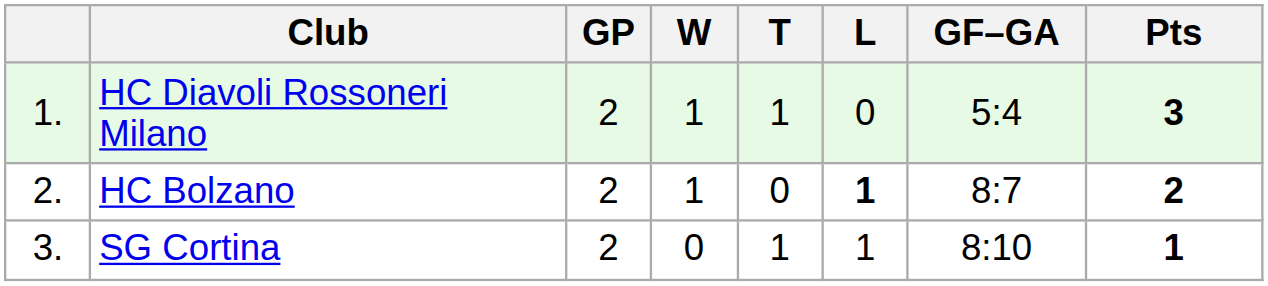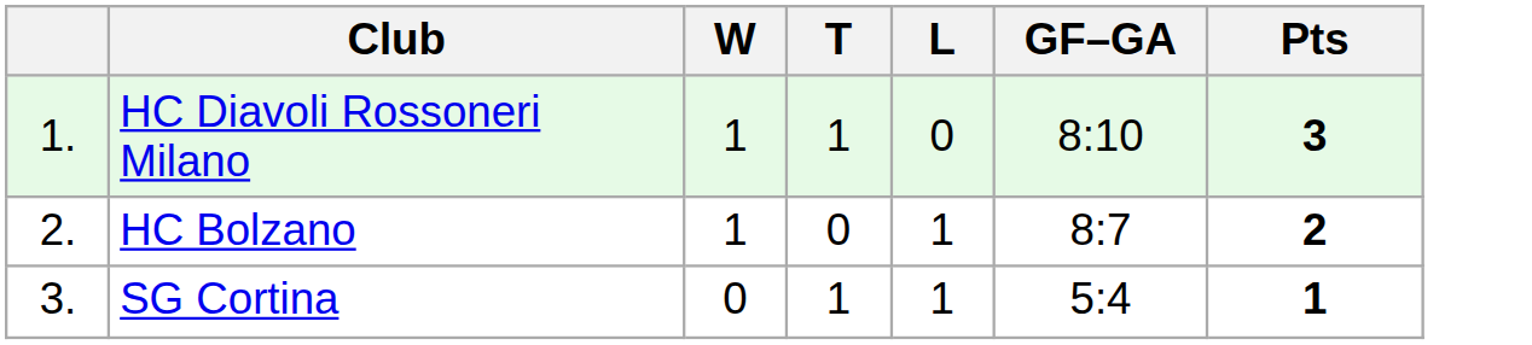- column: GP | 2 | 2 | 2
HC Diavoli Rossoneri Milano | GF–GA: 5:4 -> 8:10
HC Bolzano | L: bold -> normal
SG Cortina | GF–GA: 8:10 -> 5:4
